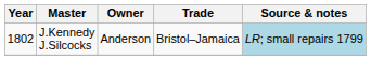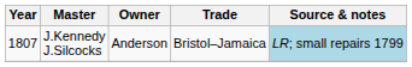J.Kennedy J.Silcocks | Year: 1802 -> 1807
